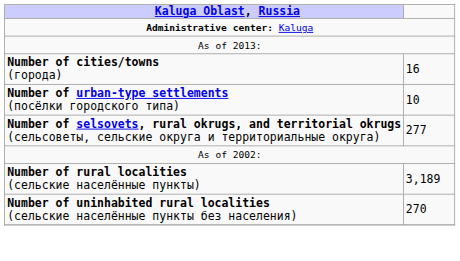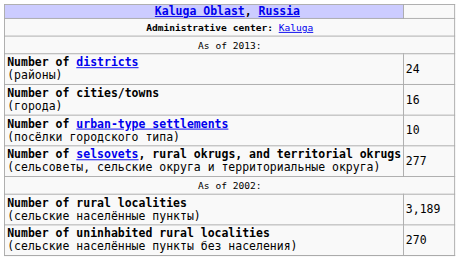+ row: Number of districts (районы) | 24
